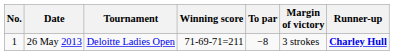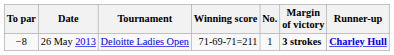columns swapped: No. <-> To par
26 May 2013 | Margin of victory: normal -> bold
